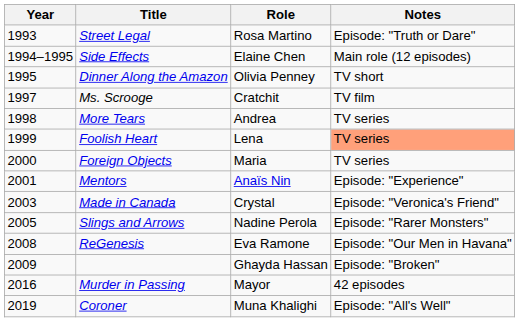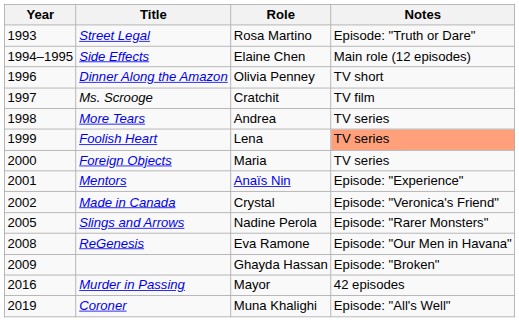Dinner Along the Amazon | Year: 1995 -> 1996
Made in Canada | Year: 2003 -> 2002
